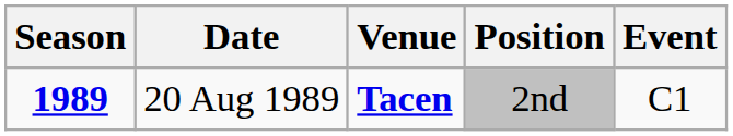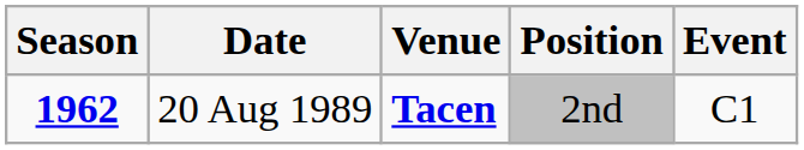20 Aug 1989 | Season: 1989 -> 1962
